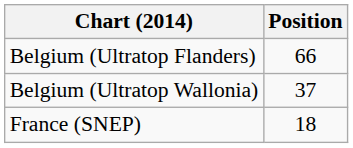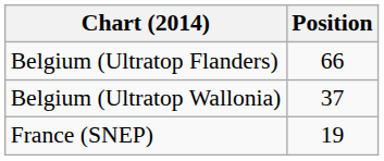France (SNEP) | Position: 18 -> 19
